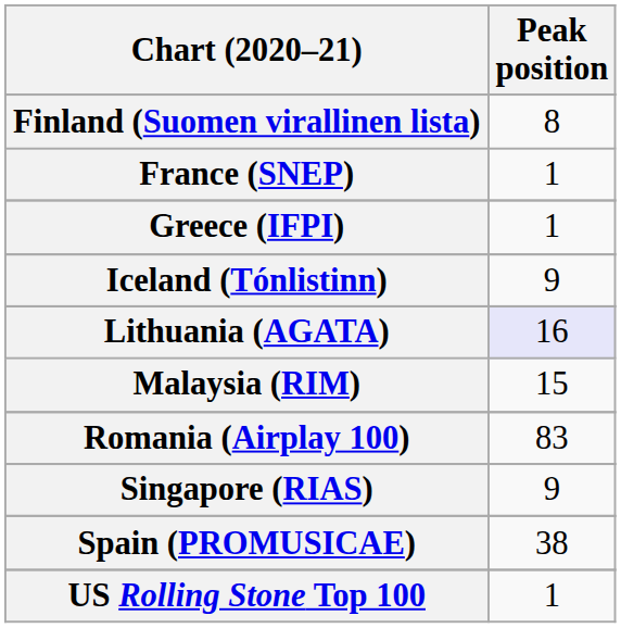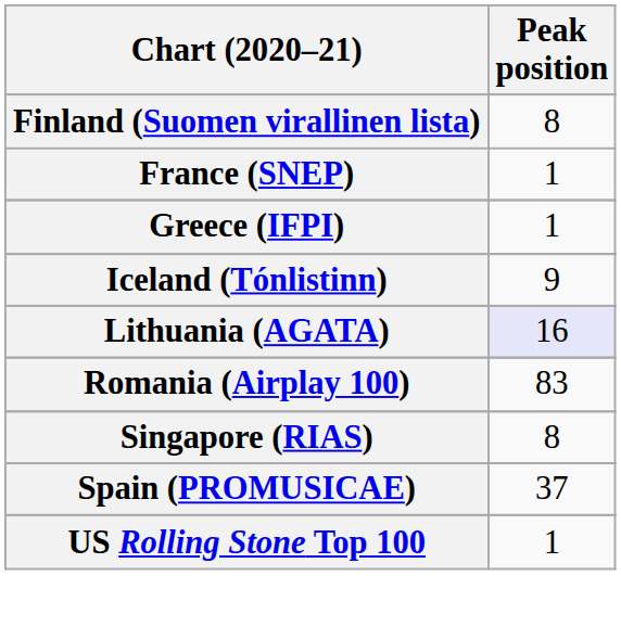- row: Malaysia (RIM) | 15
Singapore (RIAS) | Peak position: 9 -> 8
Spain (PROMUSICAE) | Peak position: 38 -> 37
